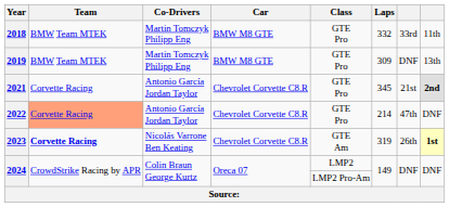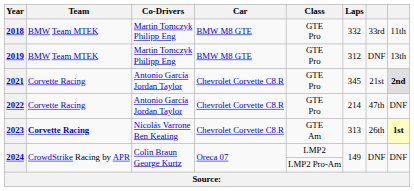2019 | Laps: 309 -> 312
2022 | Team: lightsalmon background -> no background
2023 | Laps: 319 -> 313
